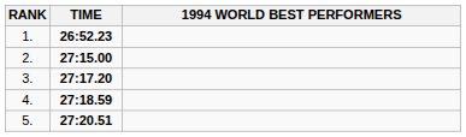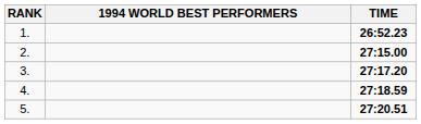columns swapped: 1994 WORLD BEST PERFORMERS <-> TIME
